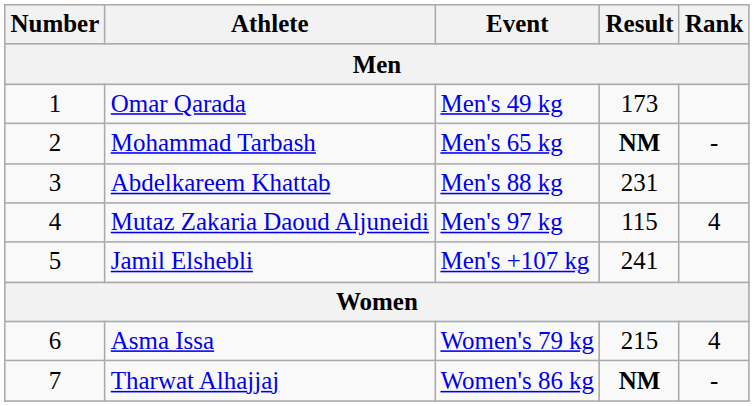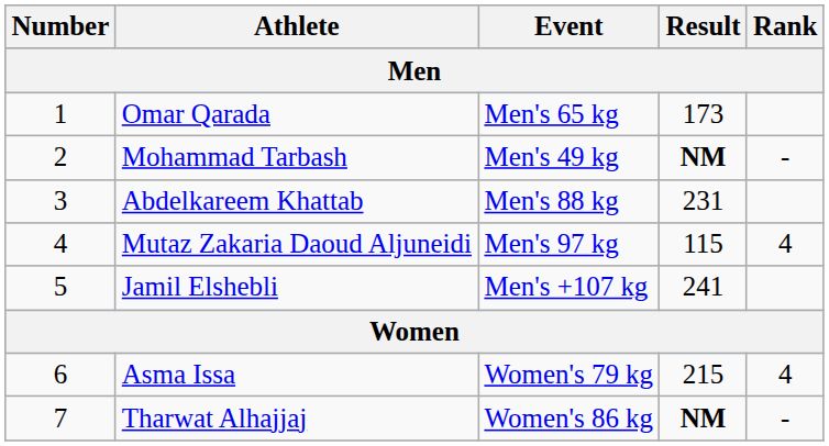Omar Qarada | Event: Men's 49 kg -> Men's 65 kg
Mohammad Tarbash | Event: Men's 65 kg -> Men's 49 kg
